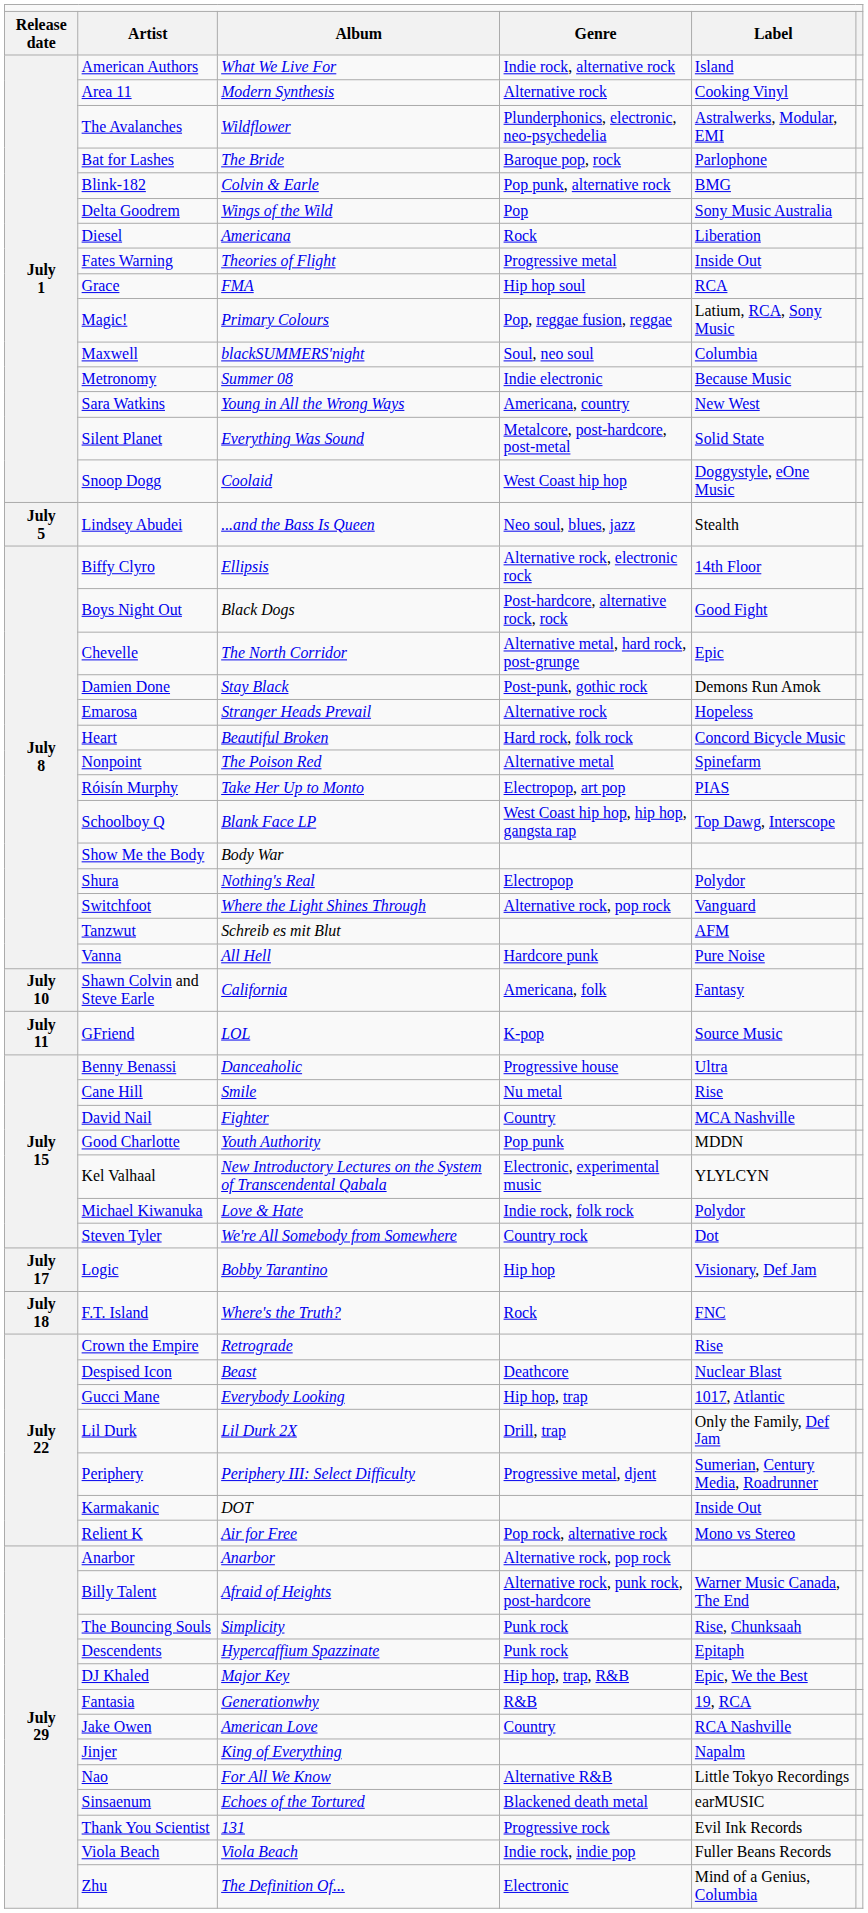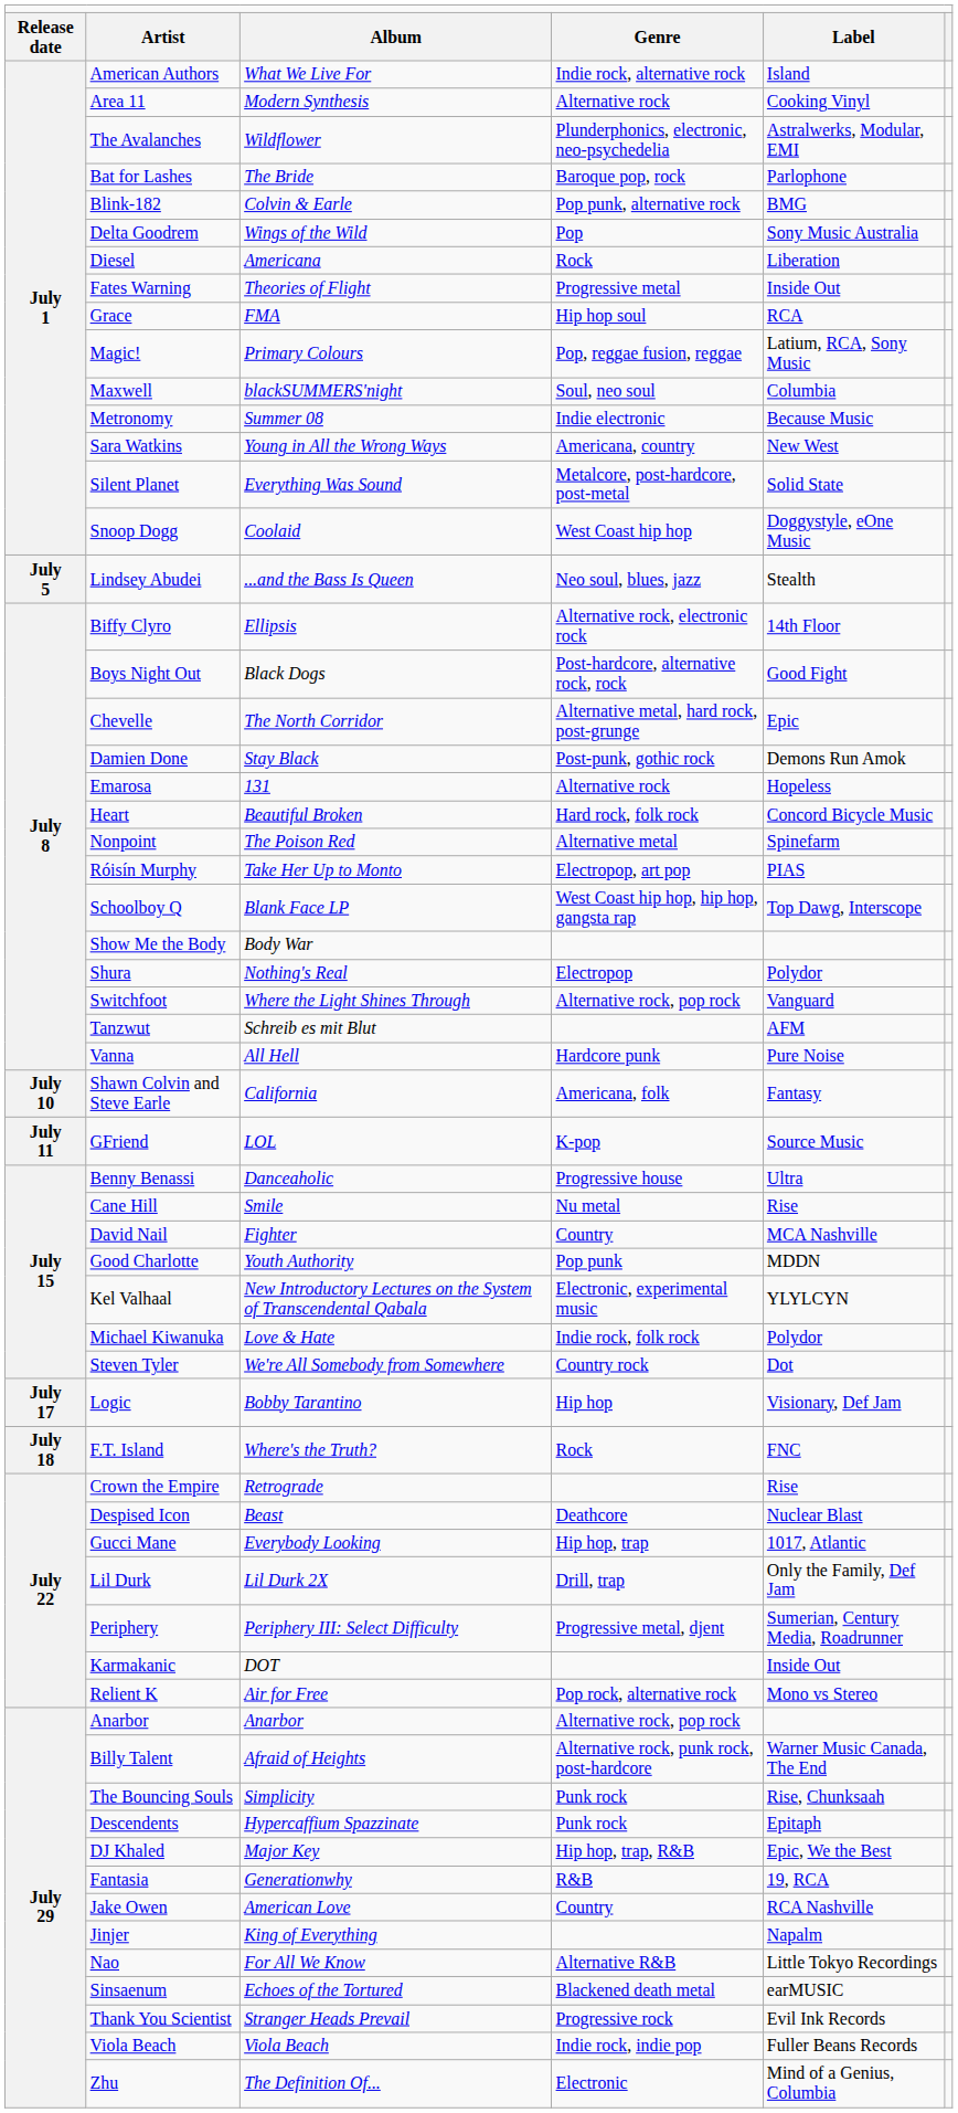Emarosa | column 3: Stranger Heads Prevail -> 131
Thank You Scientist | column 3: 131 -> Stranger Heads Prevail
